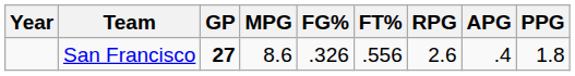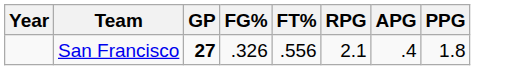- column: MPG | 8.6
San Francisco | RPG: 2.6 -> 2.1
